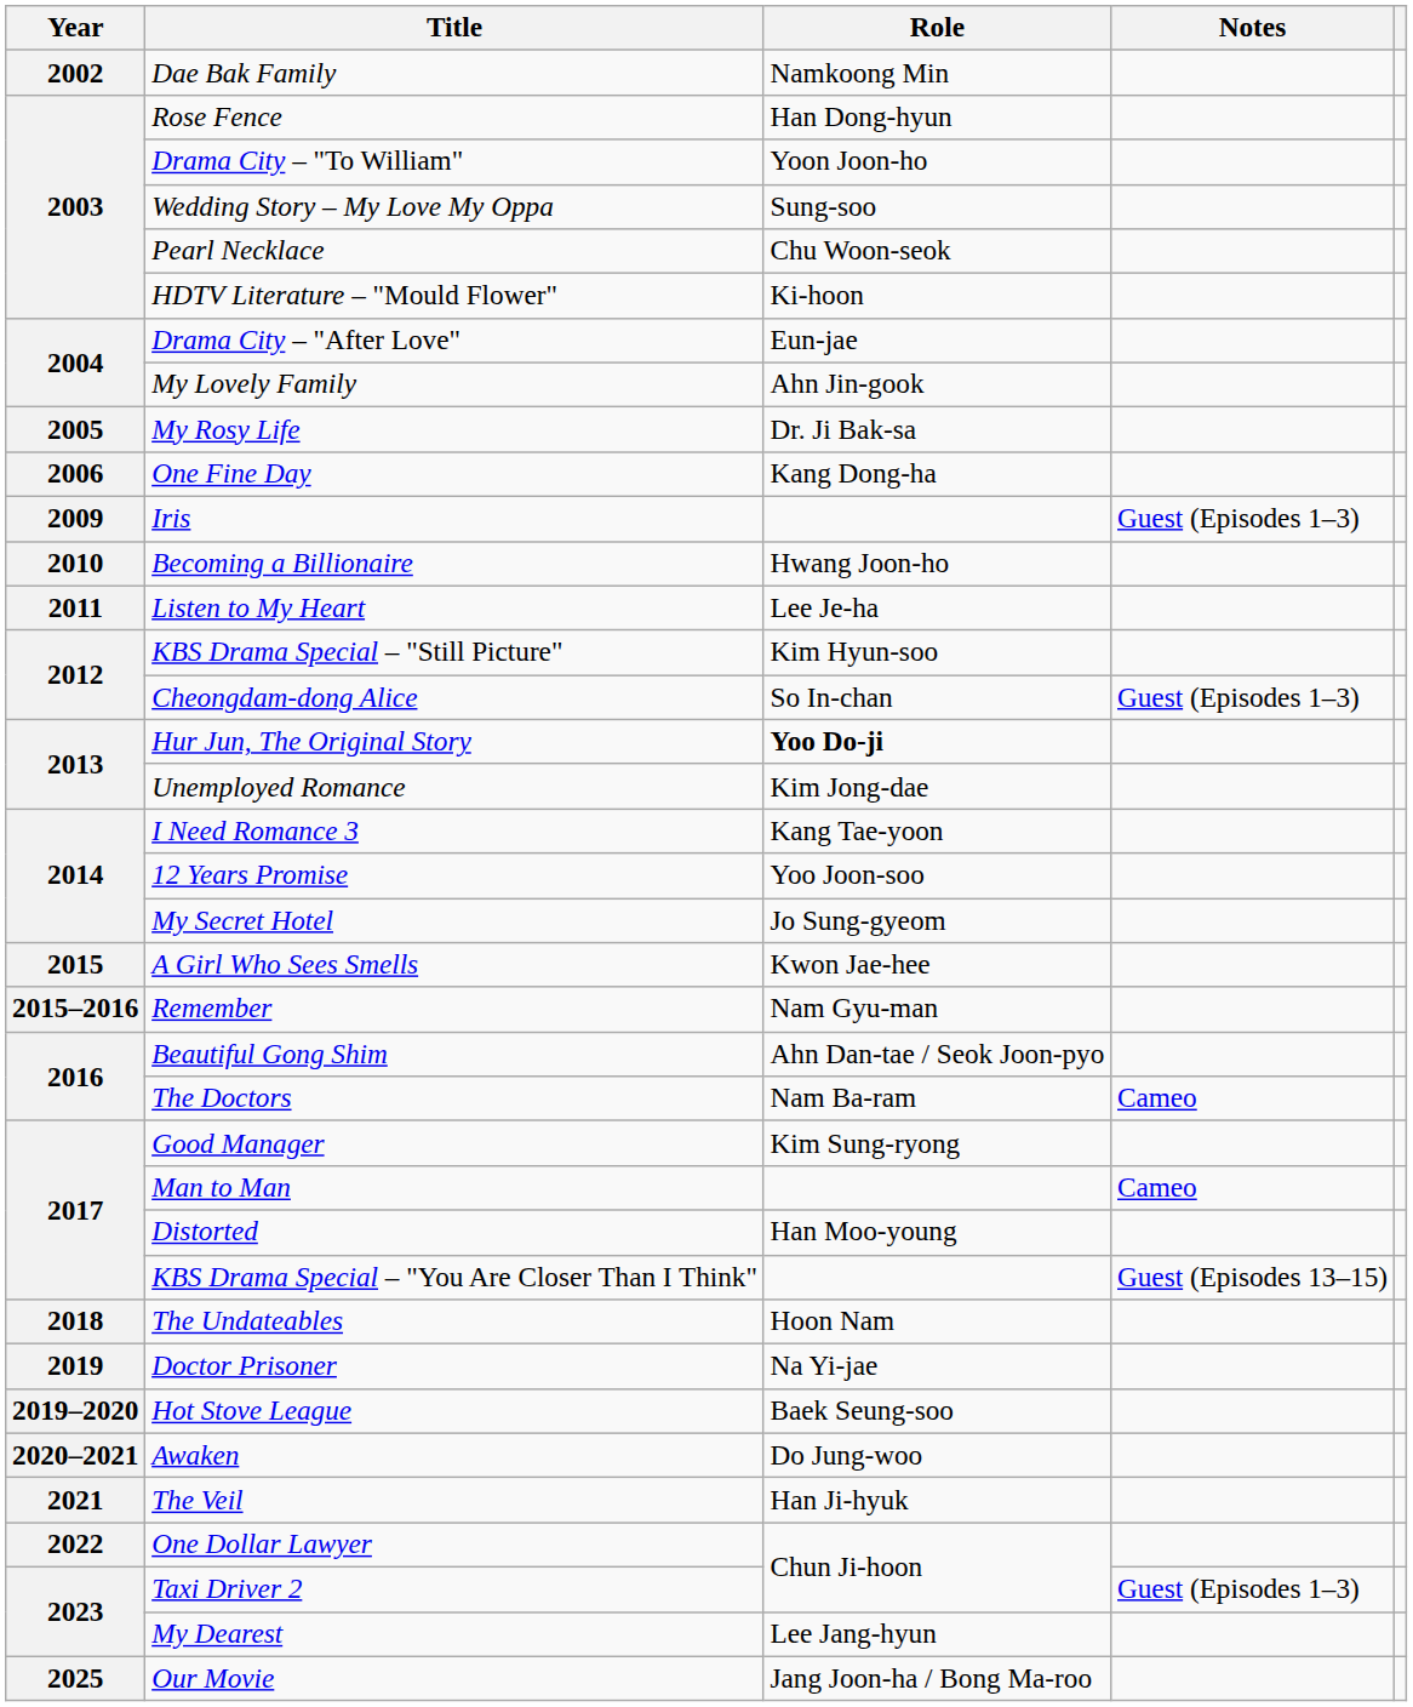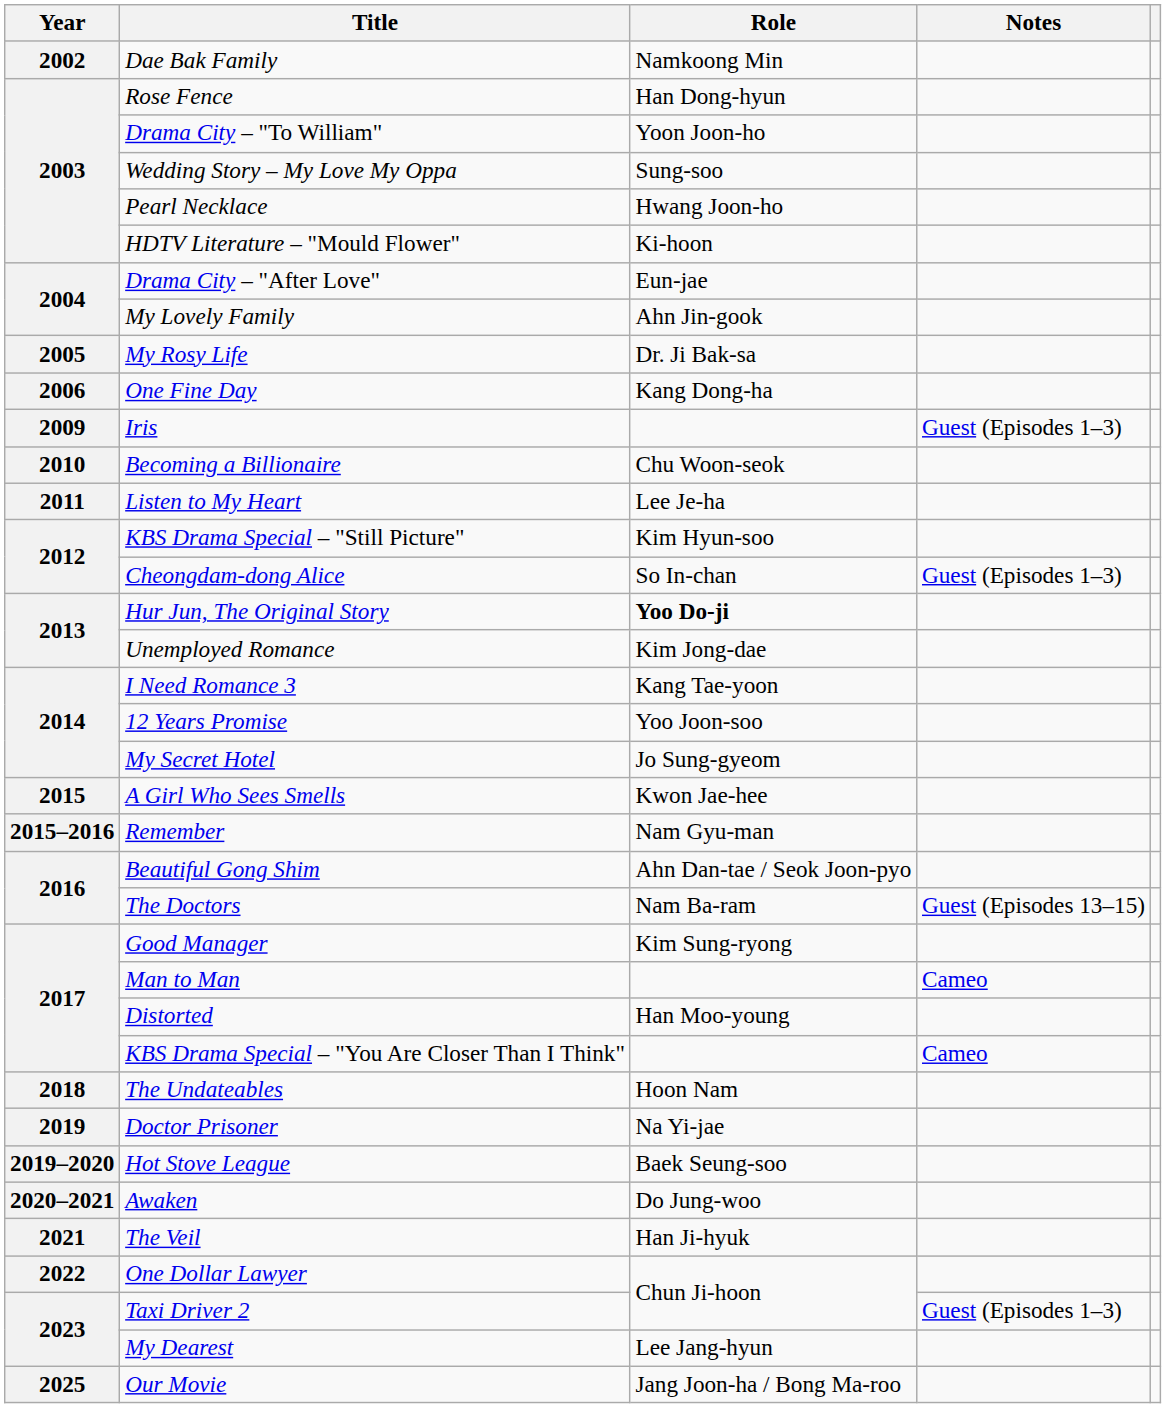Pearl Necklace | Role: Chu Woon-seok -> Hwang Joon-ho
Becoming a Billionaire | Role: Hwang Joon-ho -> Chu Woon-seok
The Doctors | Notes: Cameo -> Guest (Episodes 13–15)
KBS Drama Special – "You Are Closer Than I Think" | Notes: Guest (Episodes 13–15) -> Cameo
